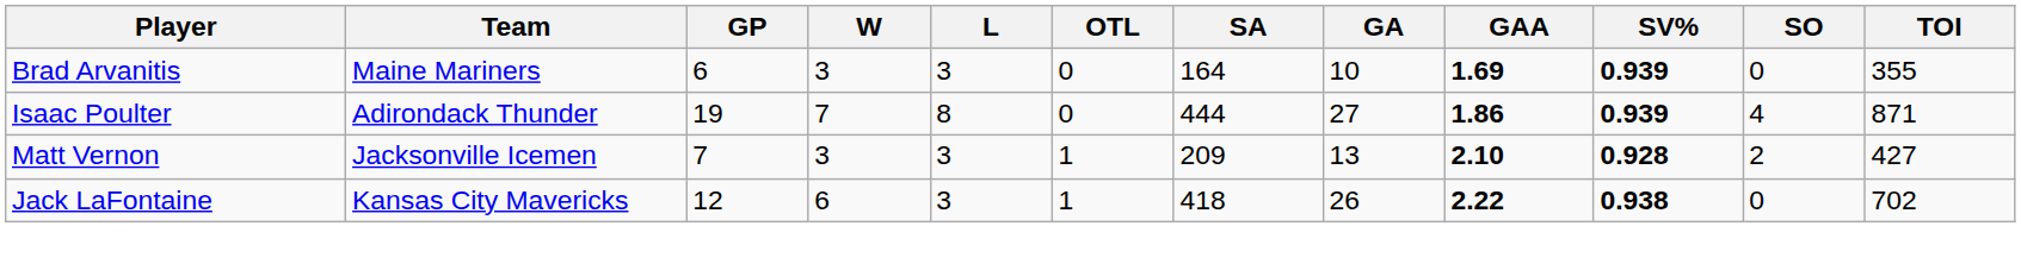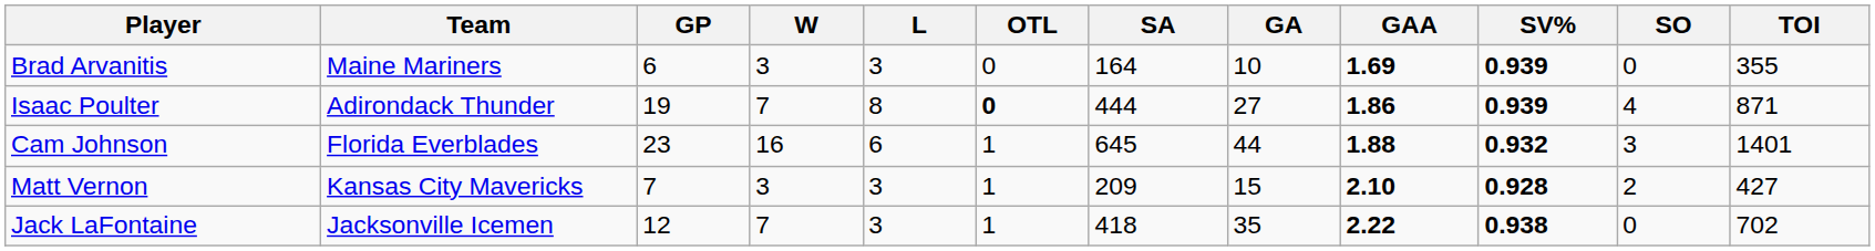Isaac Poulter | OTL: normal -> bold
+ row: Cam Johnson | Florida Everblades | 23 | 16 | 6 | 1 | 645 | 44 | 1.88 | 0.932 | 3 | 1401
Matt Vernon | Team: Jacksonville Icemen -> Kansas City Mavericks
Matt Vernon | GA: 13 -> 15
Jack LaFontaine | Team: Kansas City Mavericks -> Jacksonville Icemen
Jack LaFontaine | W: 6 -> 7
Jack LaFontaine | GA: 26 -> 35
